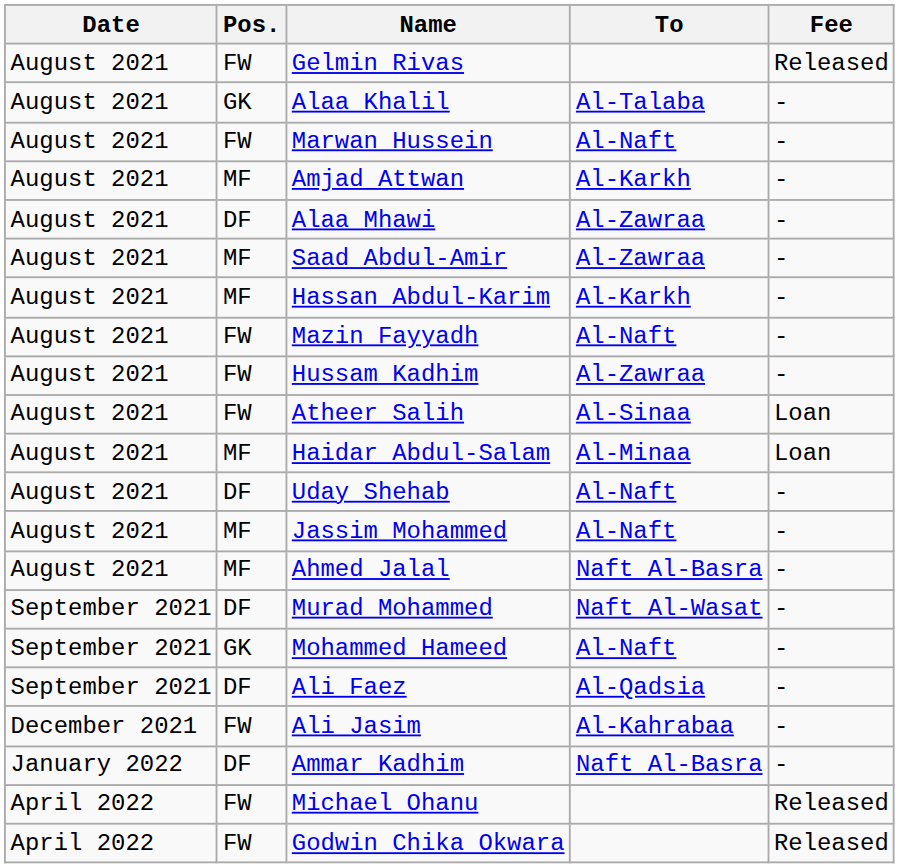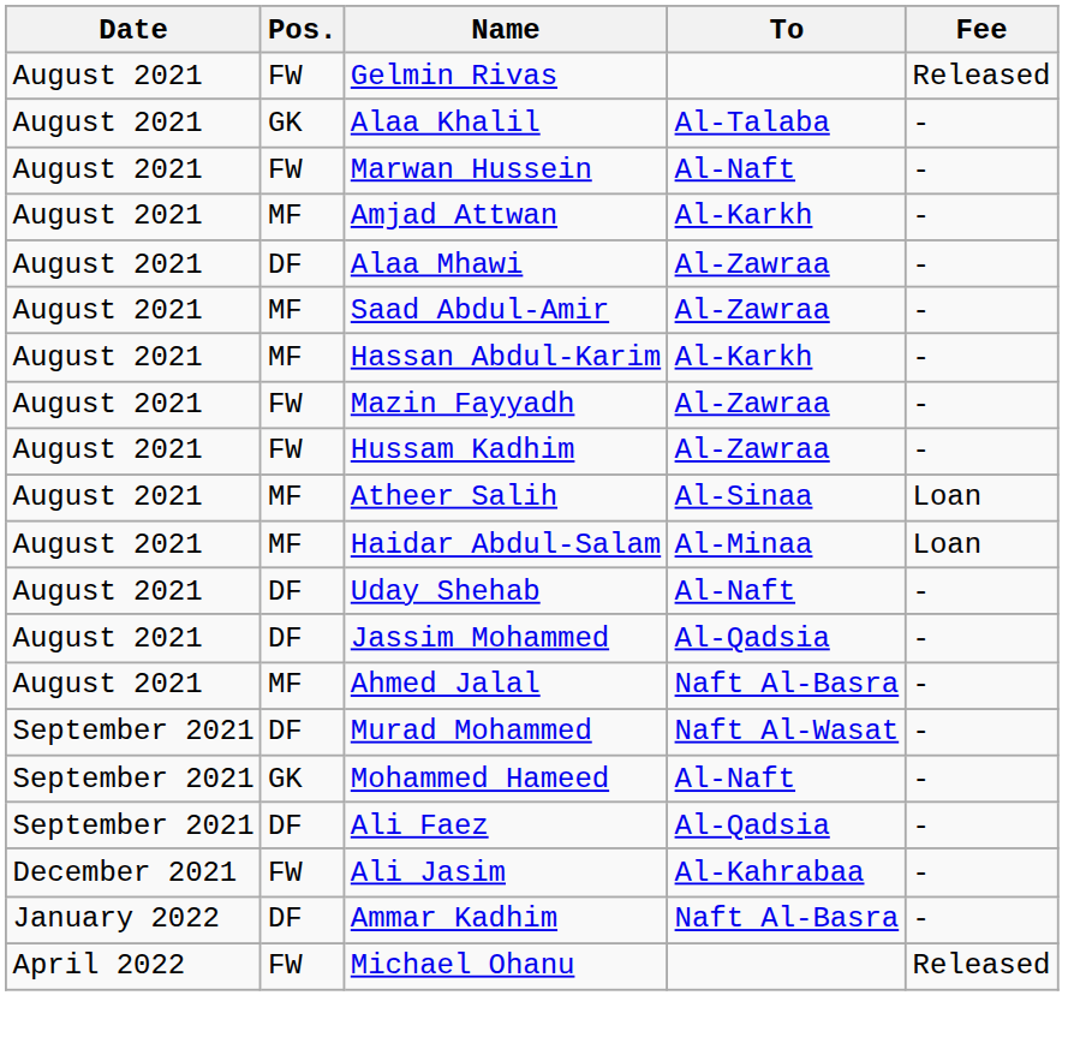Mazin Fayyadh | To: Al-Naft -> Al-Zawraa
Atheer Salih | Pos.: FW -> MF
Jassim Mohammed | Pos.: MF -> DF
Jassim Mohammed | To: Al-Naft -> Al-Qadsia
- row: April 2022 | FW | Godwin Chika Okwara | Released
